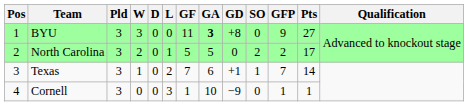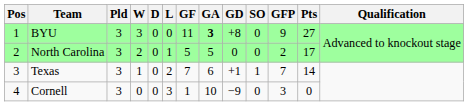North Carolina | SO: 2 -> 0
Cornell | GFP: 1 -> 3
Cornell | Pts: 1 -> 0
